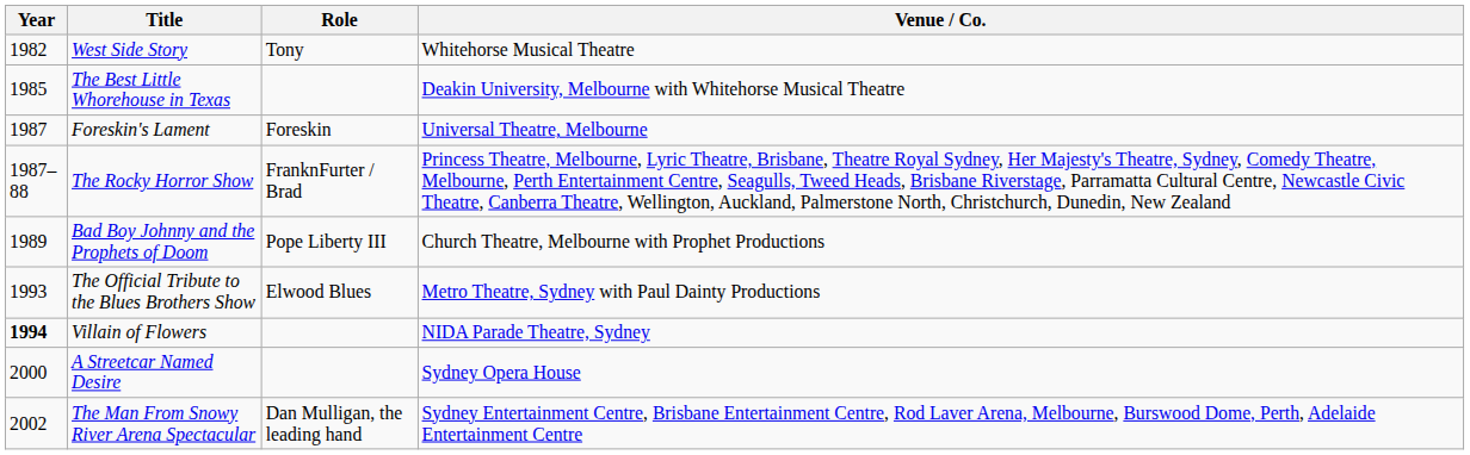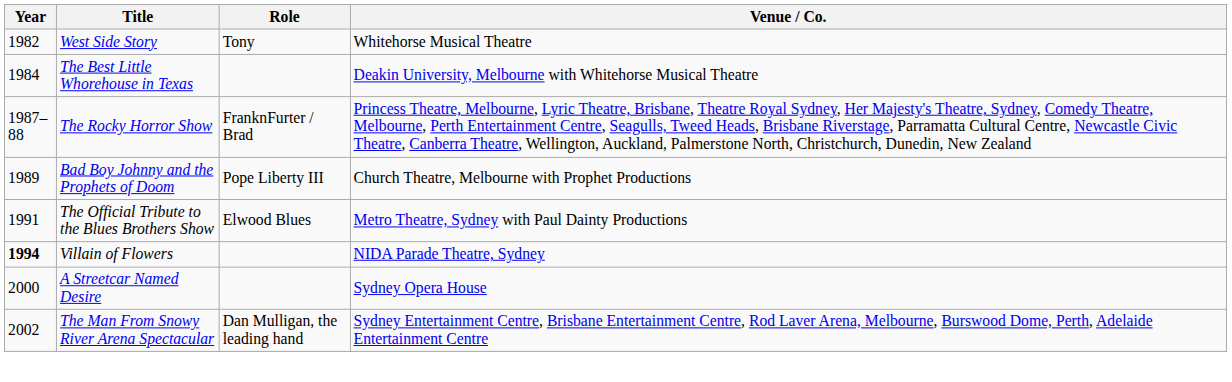The Best Little Whorehouse in Texas | Year: 1985 -> 1984
- row: 1987 | Foreskin's Lament | Foreskin | Universal Theatre, Melbourne
The Official Tribute to the Blues Brothers Show | Year: 1993 -> 1991
